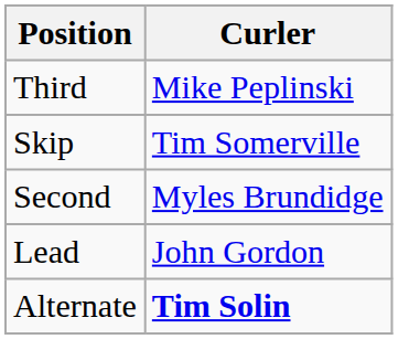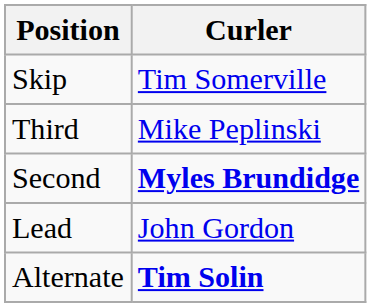rows swapped: Skip <-> Third
Second | Curler: normal -> bold
